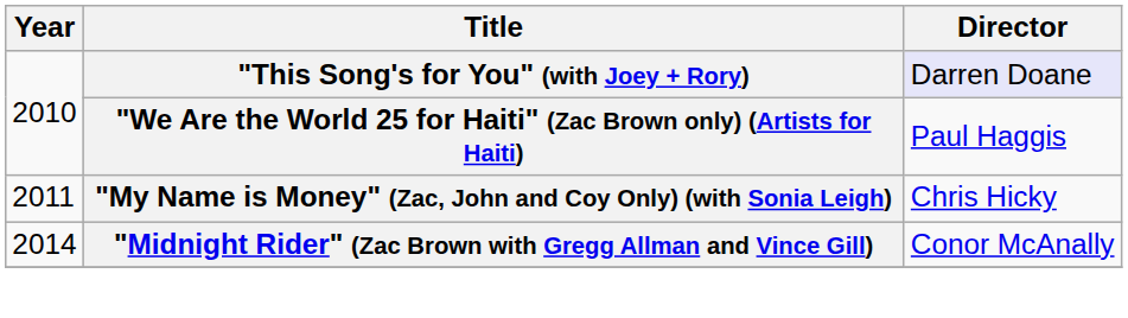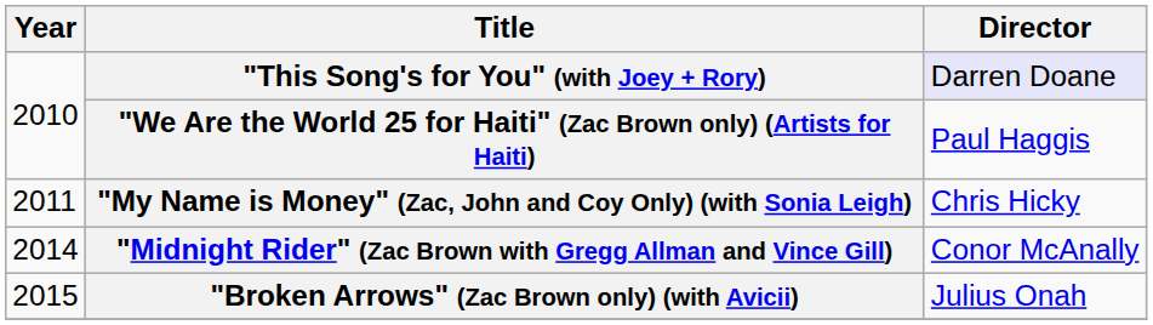+ row: 2015 | "Broken Arrows" (Zac Brown only) (with Avicii) | Julius Onah
